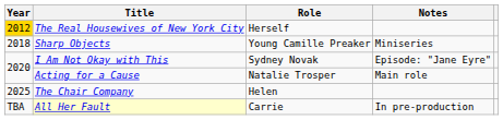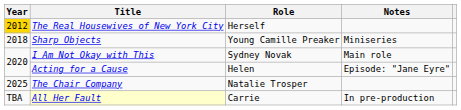I Am Not Okay with This | Notes: Episode: "Jane Eyre" -> Main role
Acting for a Cause | Role: Natalie Trosper -> Helen
Acting for a Cause | Notes: Main role -> Episode: "Jane Eyre"
The Chair Company | Role: Helen -> Natalie Trosper
